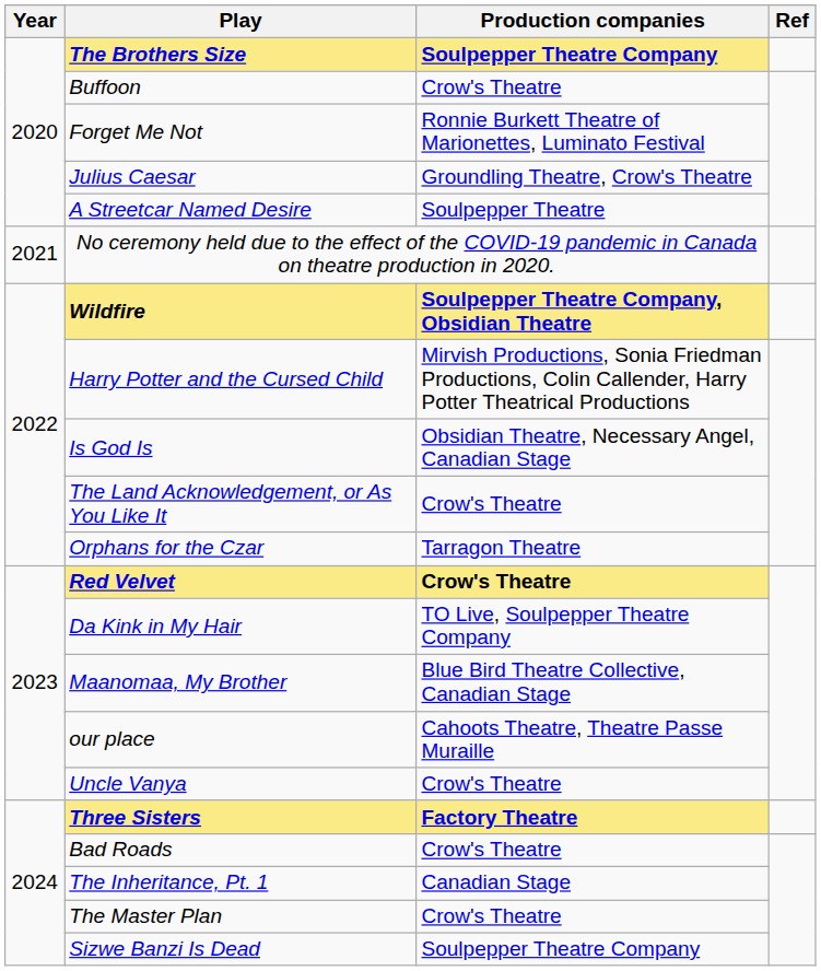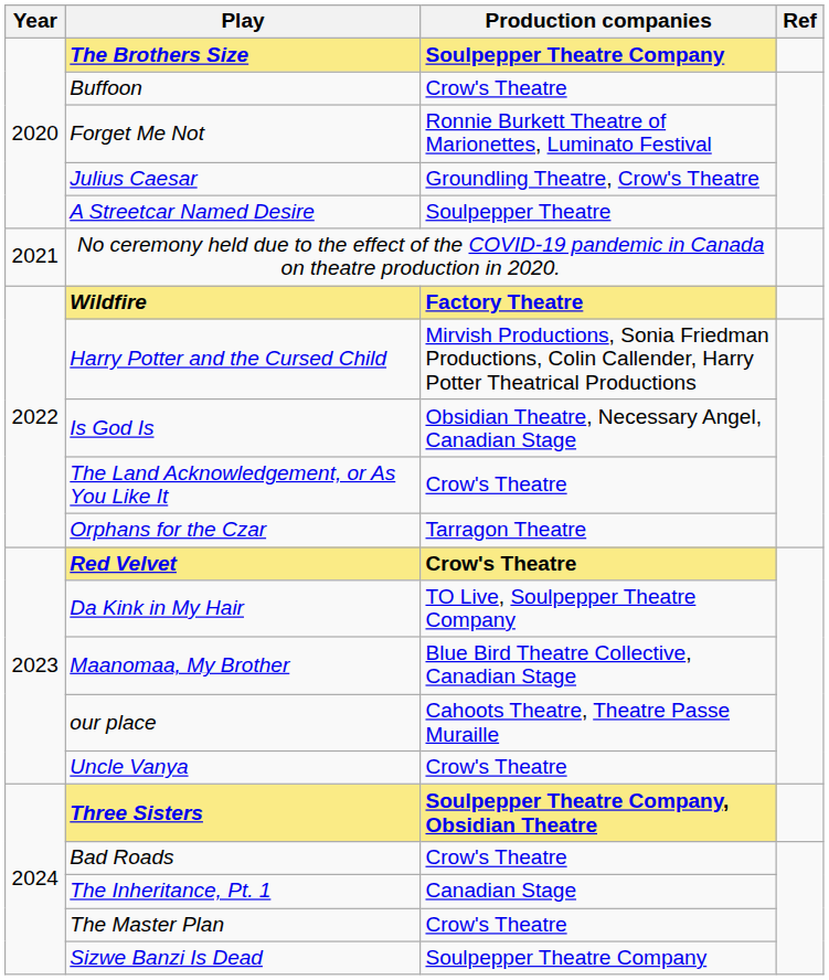Wildfire | Production companies: Soulpepper Theatre Company, Obsidian Theatre -> Factory Theatre
Three Sisters | Production companies: Factory Theatre -> Soulpepper Theatre Company, Obsidian Theatre
